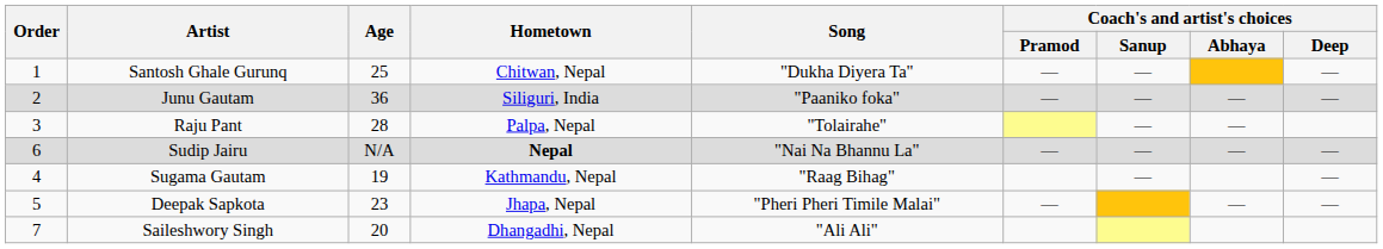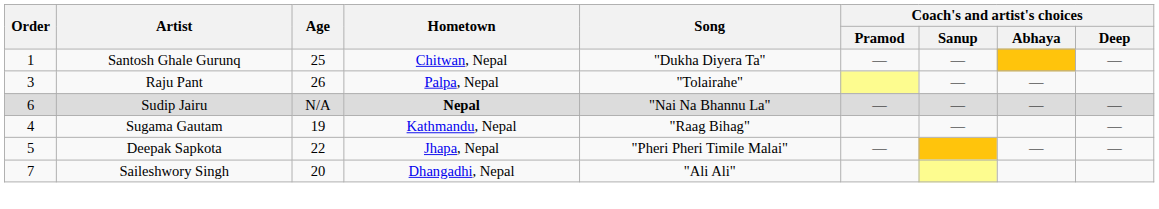- row: 2 | Junu Gautam | 36 | Siliguri, India | "Paaniko foka" | — | — | — | —
Raju Pant | Age: 28 -> 26
Deepak Sapkota | Age: 23 -> 22
